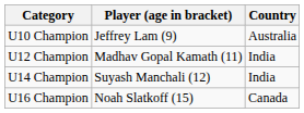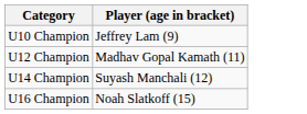- column: Country | Australia | India | India | Canada
